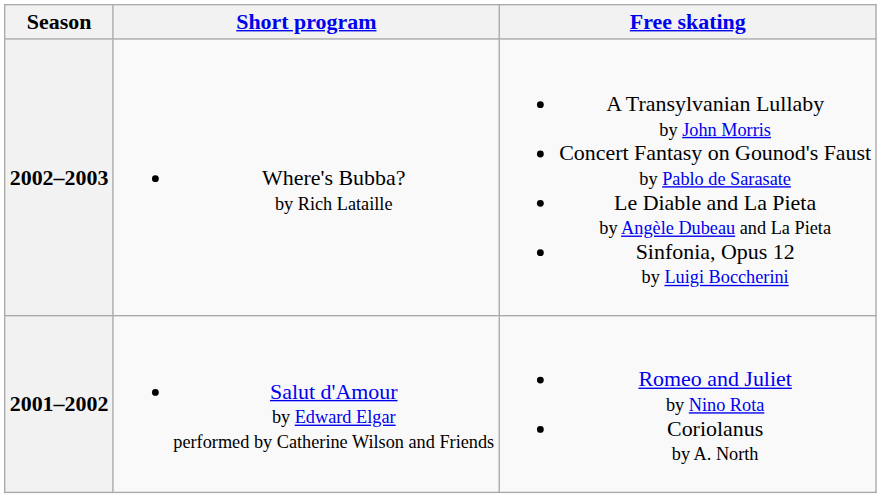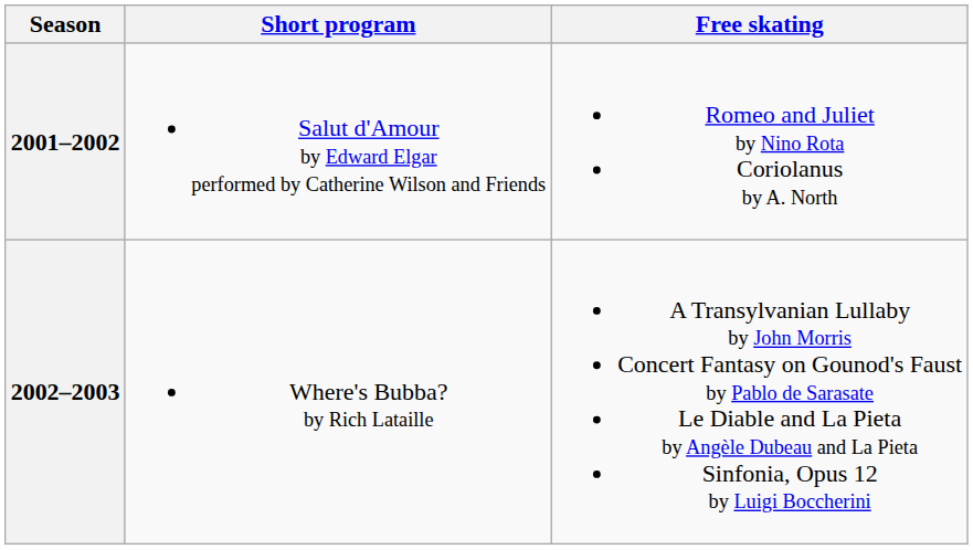rows swapped: 2002–2003 <-> 2001–2002
